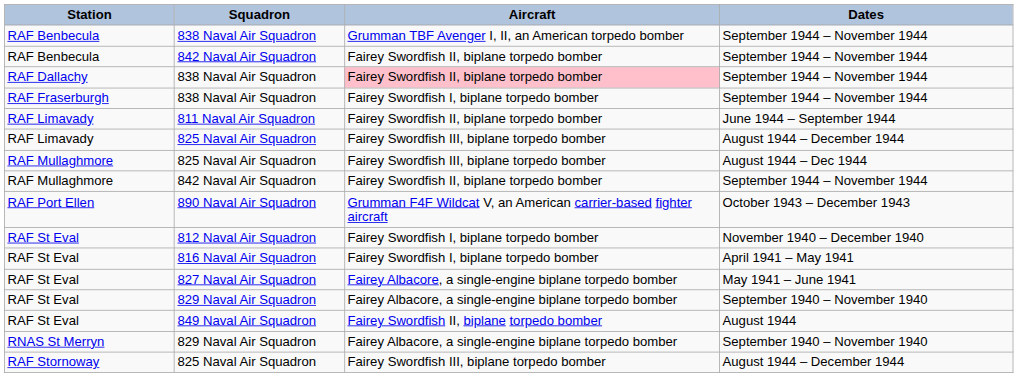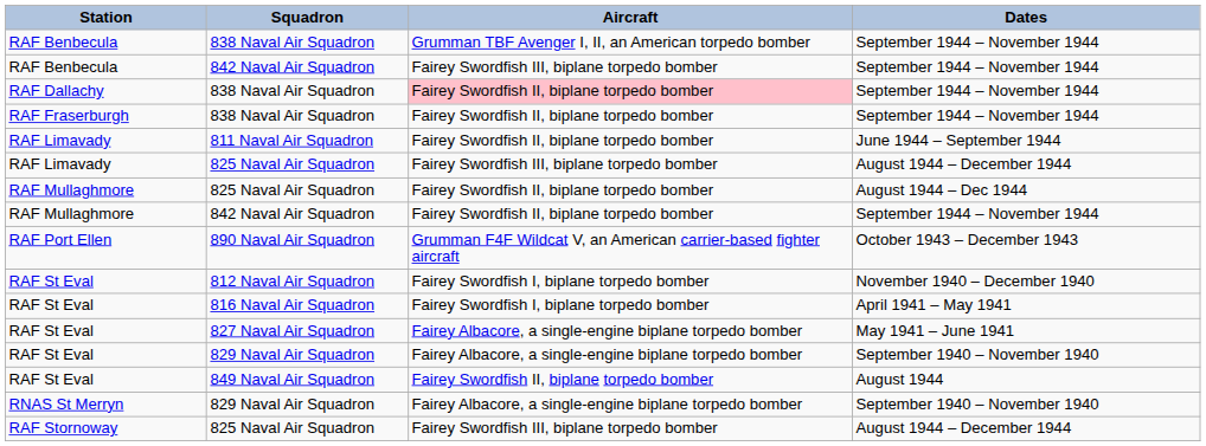RAF Benbecula / 842 Naval Air Squadron | Aircraft: Fairey Swordfish II, biplane torpedo bomber -> Fairey Swordfish III, biplane torpedo bomber
RAF Fraserburgh / 838 Naval Air Squadron | Aircraft: Fairey Swordfish I, biplane torpedo bomber -> Fairey Swordfish II, biplane torpedo bomber
RAF Mullaghmore / 825 Naval Air Squadron | Aircraft: Fairey Swordfish III, biplane torpedo bomber -> Fairey Swordfish II, biplane torpedo bomber
